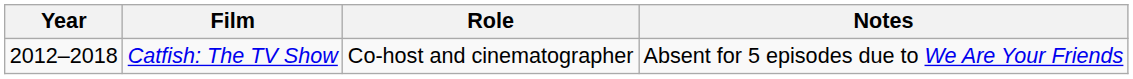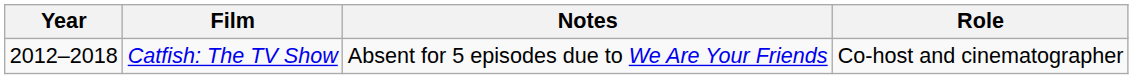columns swapped: Role <-> Notes
